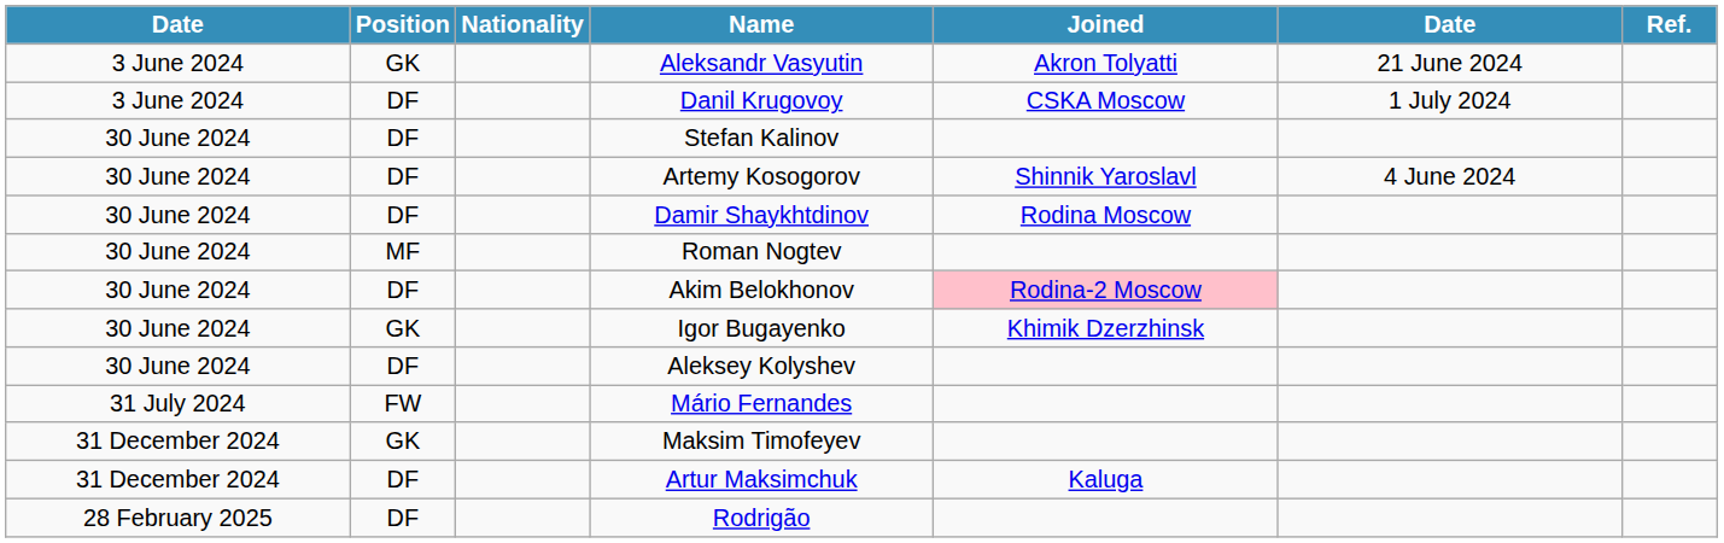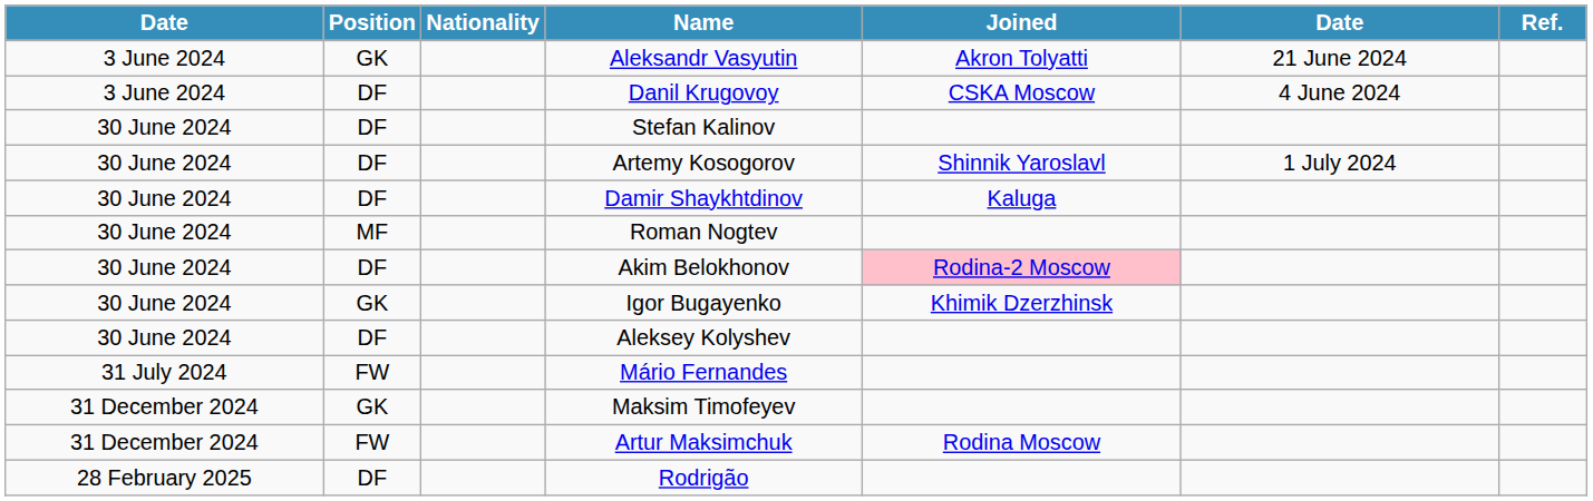Danil Krugovoy | column 6: 1 July 2024 -> 4 June 2024
Artemy Kosogorov | column 6: 4 June 2024 -> 1 July 2024
Damir Shaykhtdinov | Joined: Rodina Moscow -> Kaluga
Artur Maksimchuk | Position: DF -> FW
Artur Maksimchuk | Joined: Kaluga -> Rodina Moscow
